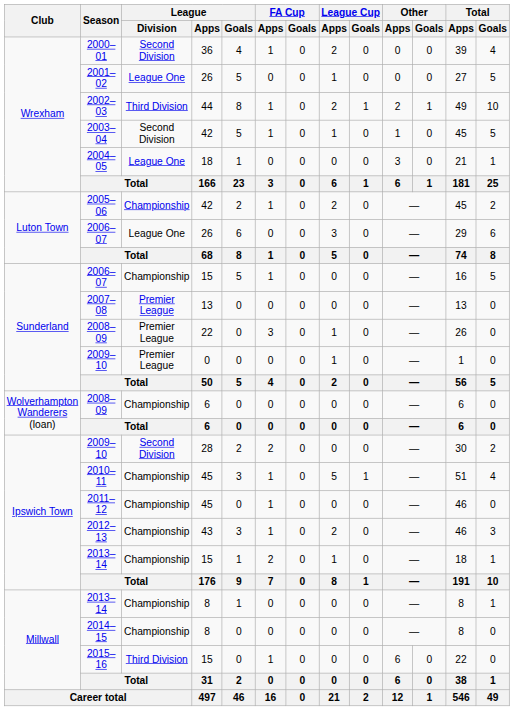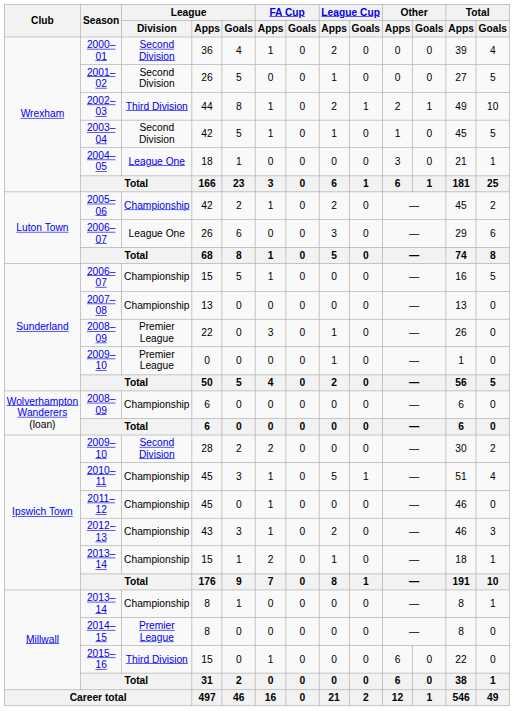2001–02 | League / Division: League One -> Second Division
2007–08 | League / Division: Premier League -> Championship
2014–15 | League / Division: Championship -> Premier League
